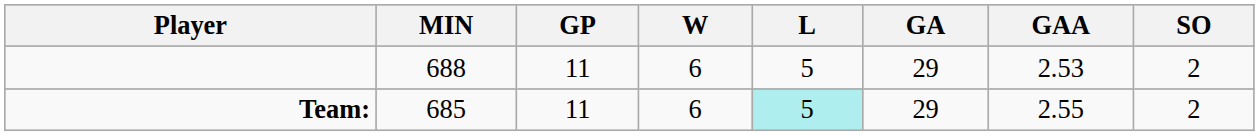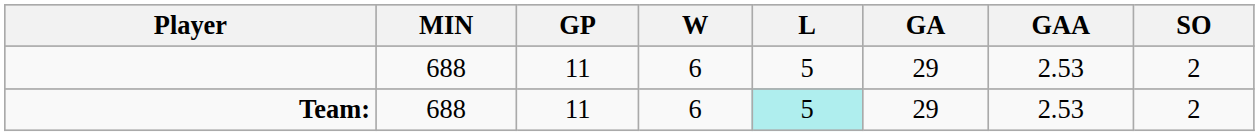Team: | MIN: 685 -> 688
Team: | GAA: 2.55 -> 2.53
